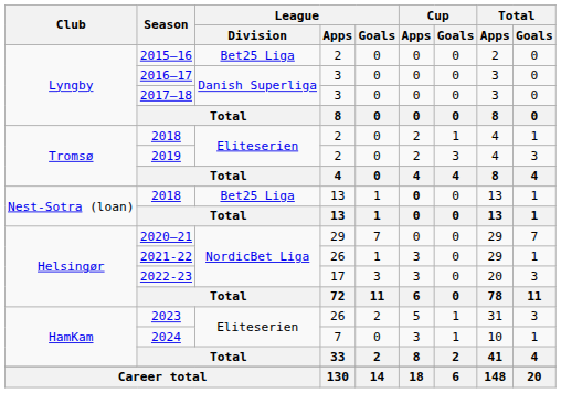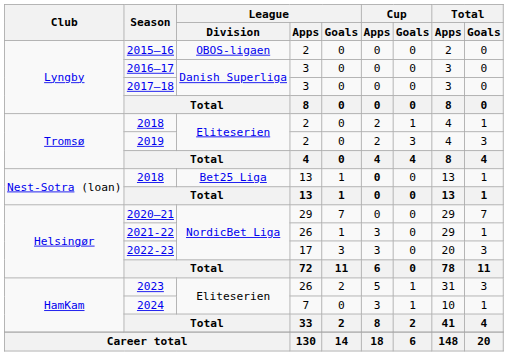2015–16 | League / Division: Bet25 Liga -> OBOS-ligaen
